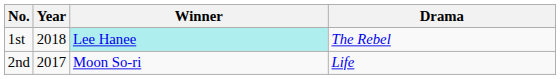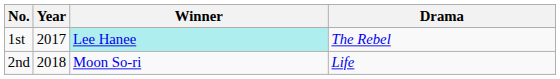1st | Year: 2018 -> 2017
2nd | Year: 2017 -> 2018
